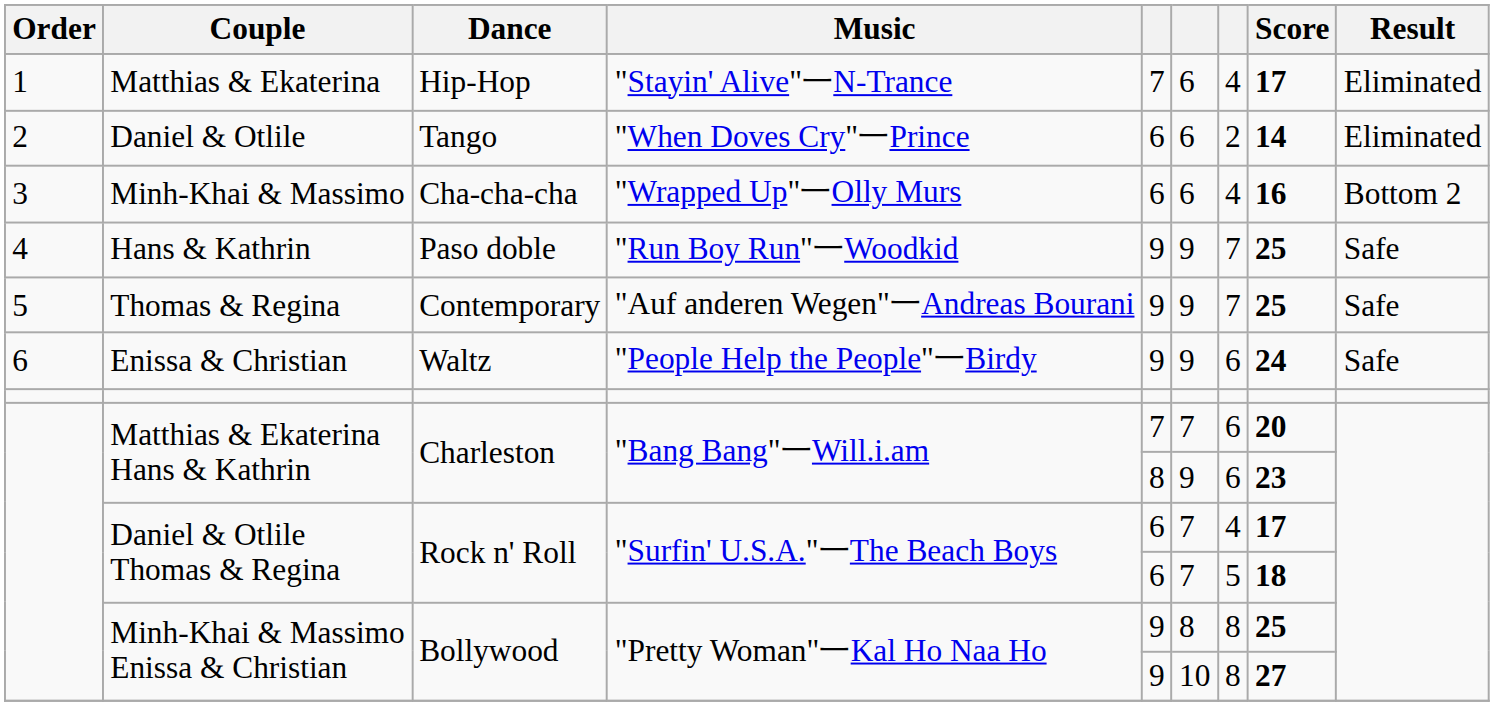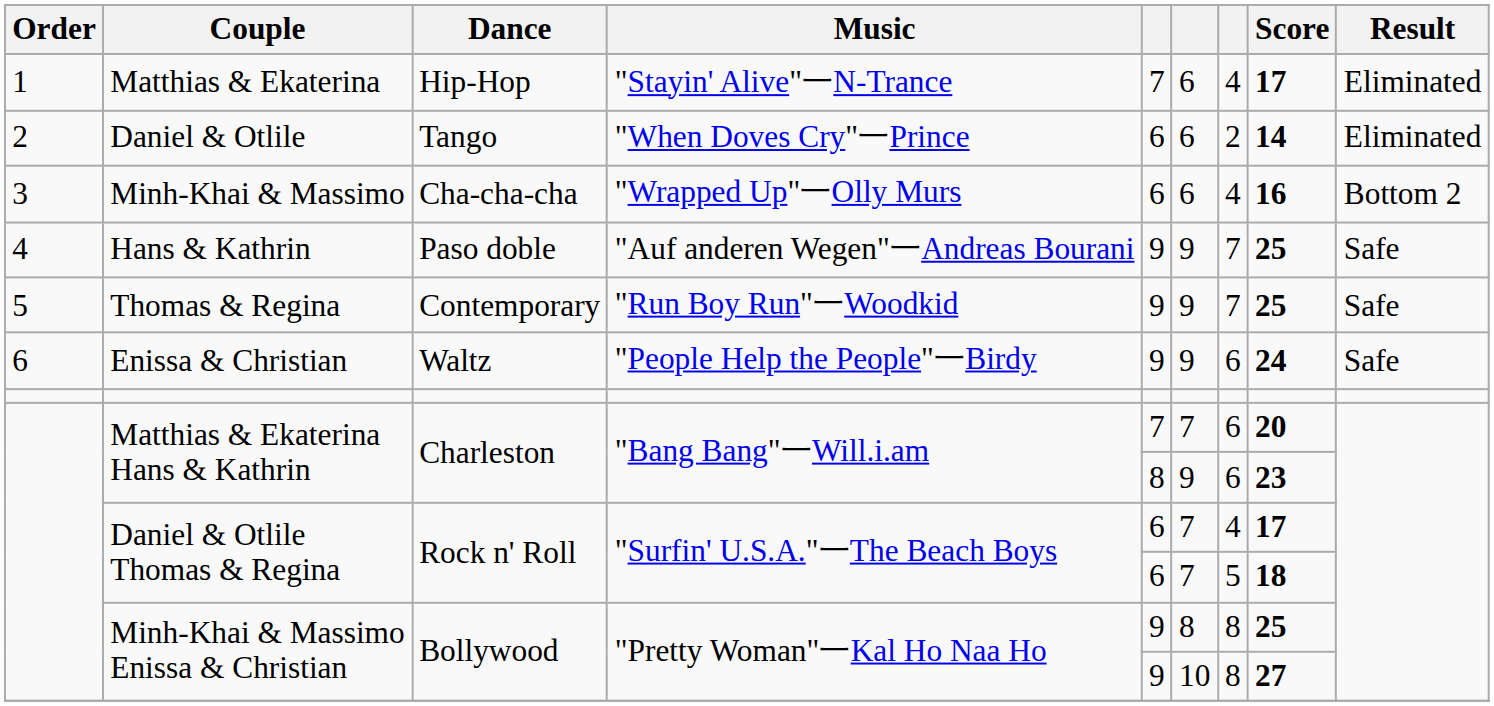Hans & Kathrin | Music: "Run Boy Run"一Woodkid -> "Auf anderen Wegen"一Andreas Bourani
Thomas & Regina | Music: "Auf anderen Wegen"一Andreas Bourani -> "Run Boy Run"一Woodkid
